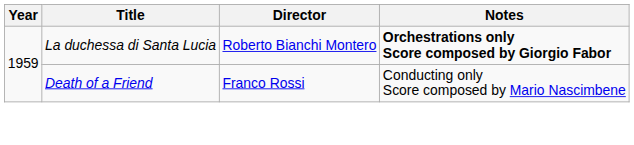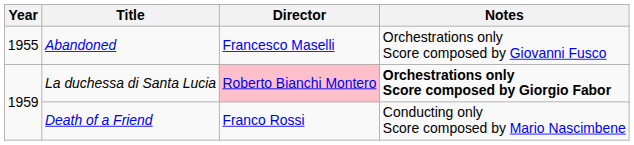+ row: 1955 | Abandoned | Francesco Maselli | Orchestrations only Score composed by Giovanni Fusco
La duchessa di Santa Lucia | Director: no background -> pink background
